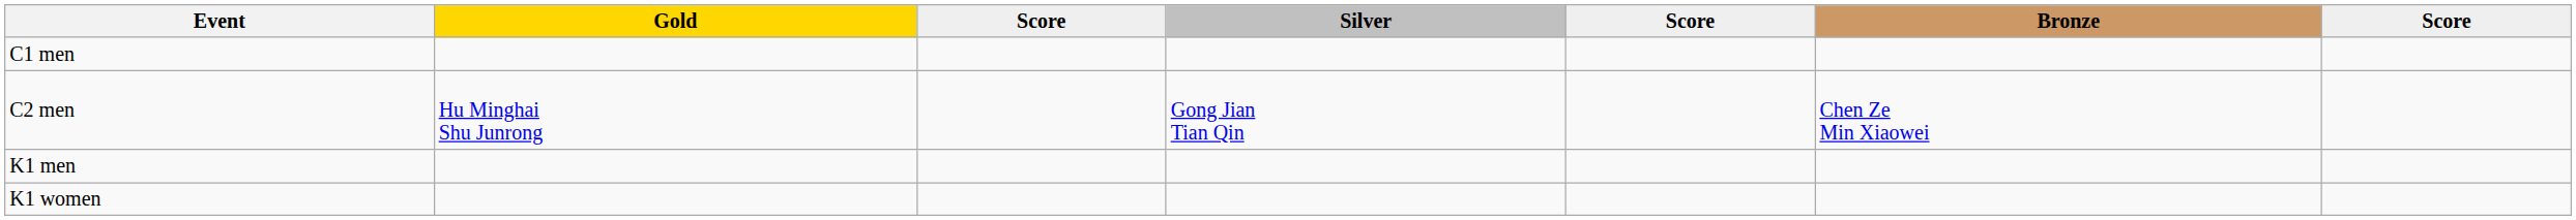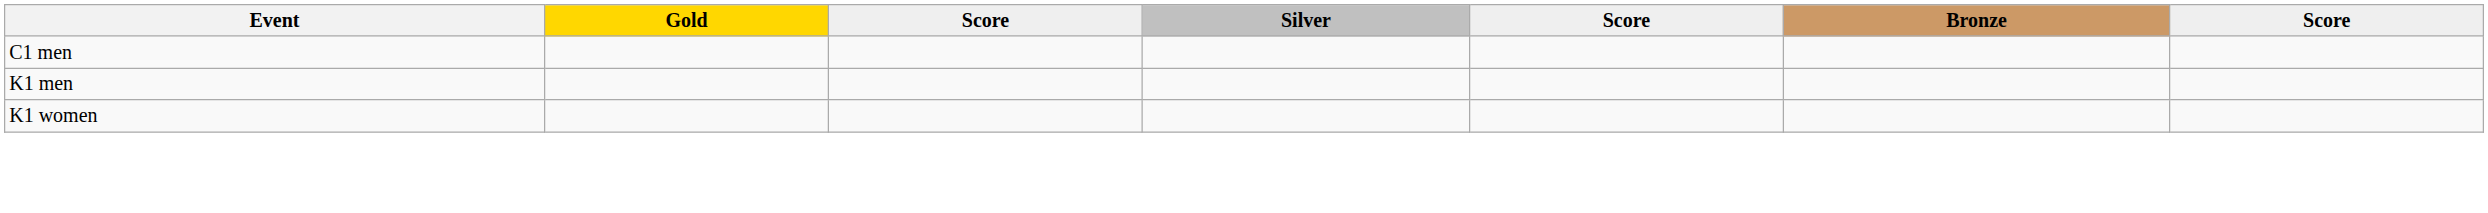- row: C2 men | Hu Minghai Shu Junrong | Gong Jian Tian Qin | Chen Ze Min Xiaowei
